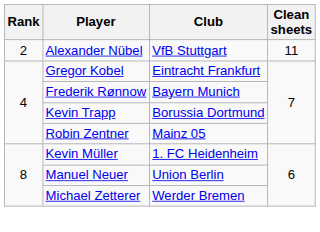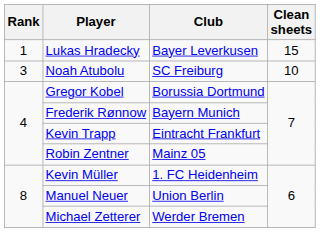+ row: 1 | Lukas Hradecky | Bayer Leverkusen | 15
- row: 2 | Alexander Nübel | VfB Stuttgart | 11
+ row: 3 | Noah Atubolu | SC Freiburg | 10
Gregor Kobel | Club: Eintracht Frankfurt -> Borussia Dortmund
Kevin Trapp | Club: Borussia Dortmund -> Eintracht Frankfurt
